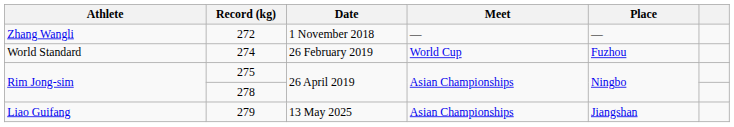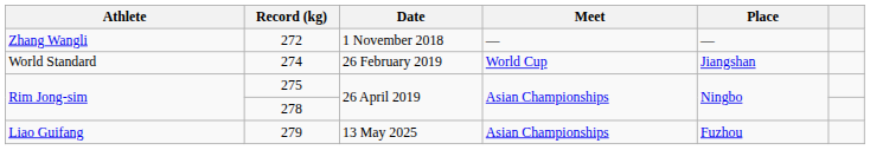274 | Place: Fuzhou -> Jiangshan
279 | Place: Jiangshan -> Fuzhou
